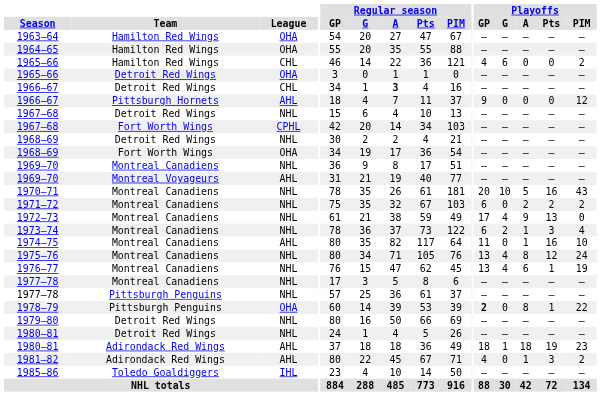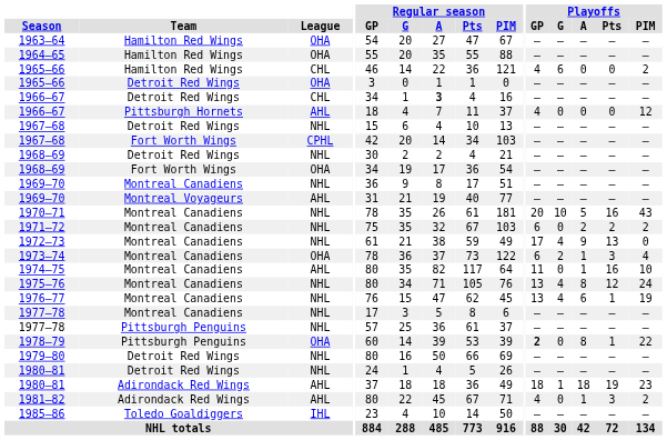1966–67 / Pittsburgh Hornets | Playoffs / GP: 9 -> 4
1973–74 | League: NHL -> OHA
